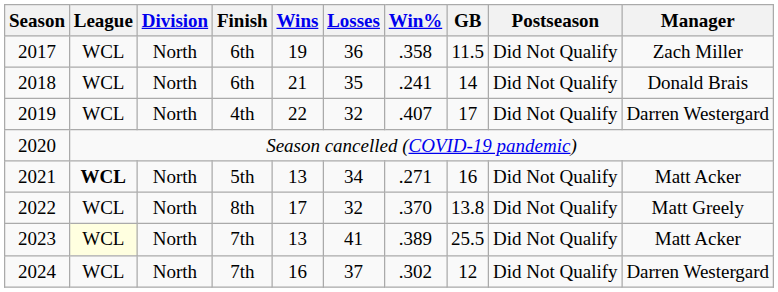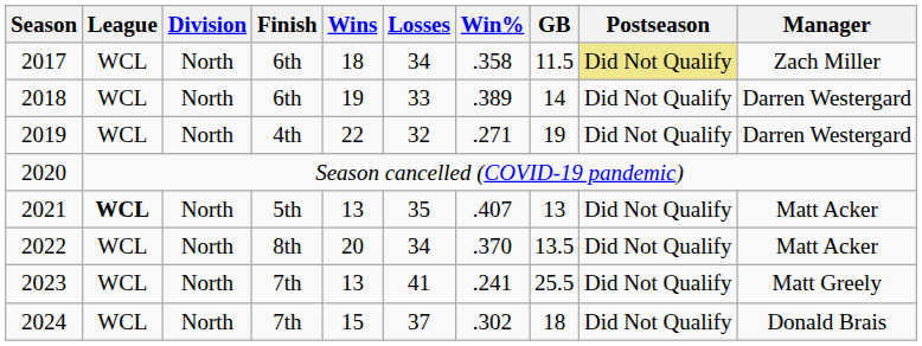2017 | Wins: 19 -> 18
2017 | Losses: 36 -> 34
2017 | Postseason: no background -> khaki background
2018 | Wins: 21 -> 19
2018 | Losses: 35 -> 33
2018 | Win%: .241 -> .389
2018 | Manager: Donald Brais -> Darren Westergard
2019 | Win%: .407 -> .271
2019 | GB: 17 -> 19
2021 | Losses: 34 -> 35
2021 | Win%: .271 -> .407
2021 | GB: 16 -> 13
2022 | Wins: 17 -> 20
2022 | Losses: 32 -> 34
2022 | GB: 13.8 -> 13.5
2022 | Manager: Matt Greely -> Matt Acker
2023 | League: lightyellow background -> no background
2023 | Win%: .389 -> .241
2023 | Manager: Matt Acker -> Matt Greely
2024 | Wins: 16 -> 15
2024 | GB: 12 -> 18
2024 | Manager: Darren Westergard -> Donald Brais
